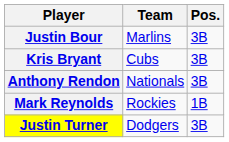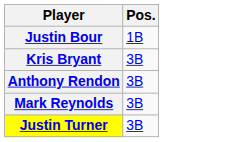- column: Team | Marlins | Cubs | Nationals | Rockies | Dodgers
Justin Bour | Pos.: 3B -> 1B
Mark Reynolds | Pos.: 1B -> 3B
